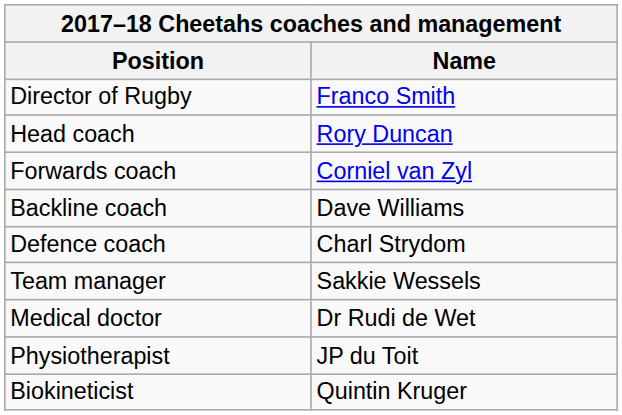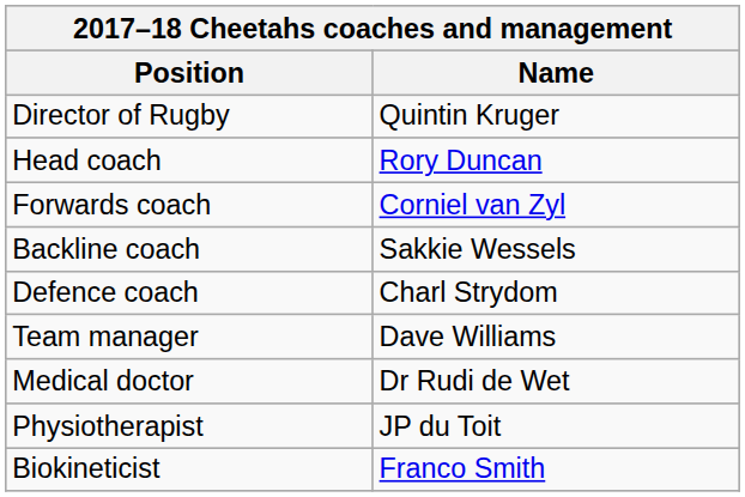Director of Rugby | Name: Franco Smith -> Quintin Kruger
Backline coach | Name: Dave Williams -> Sakkie Wessels
Team manager | Name: Sakkie Wessels -> Dave Williams
Biokineticist | Name: Quintin Kruger -> Franco Smith
